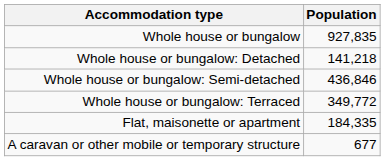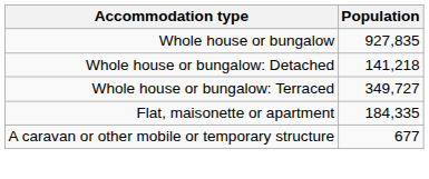- row: Whole house or bungalow: Semi-detached | 436,846
Whole house or bungalow: Terraced | Population: 349,772 -> 349,727
